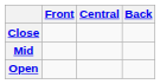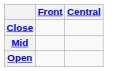- column: Back
